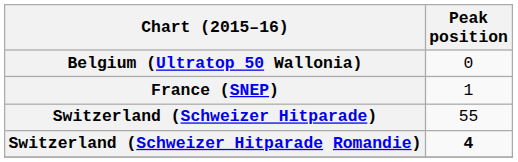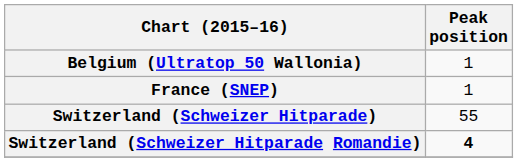Belgium (Ultratop 50 Wallonia) | Peak position: 0 -> 1
